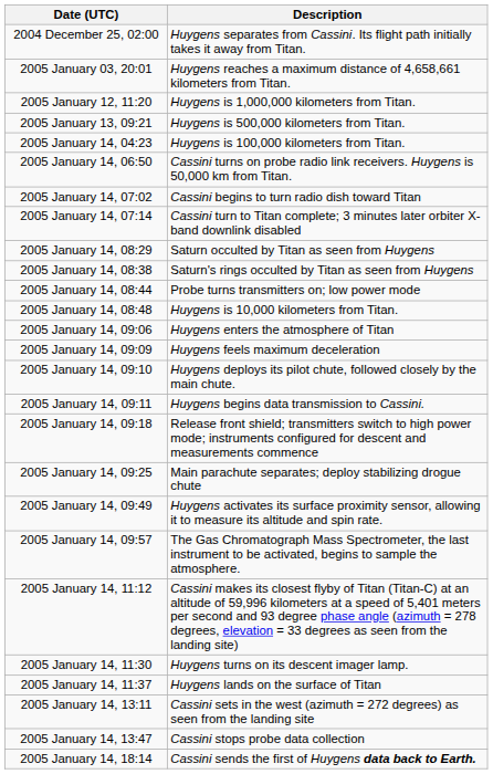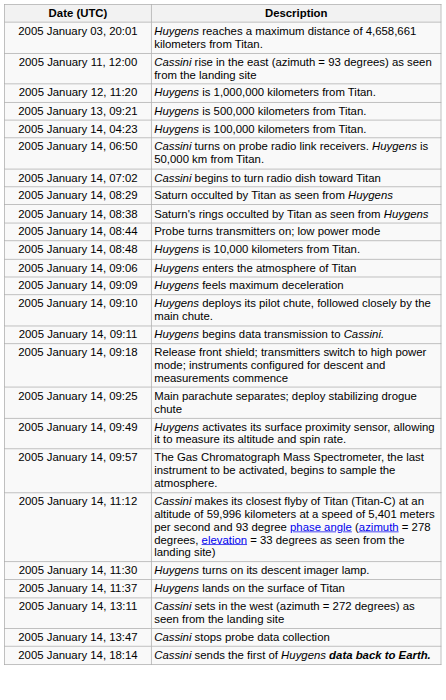- row: 2004 December 25, 02:00 | Huygens separates from Cassini. Its flight path initially takes it away from Titan.
+ row: 2005 January 11, 12:00 | Cassini rise in the east (azimuth = 93 degrees) as seen from the landing site
- row: 2005 January 14, 07:14 | Cassini turn to Titan complete; 3 minutes later orbiter X-band downlink disabled
